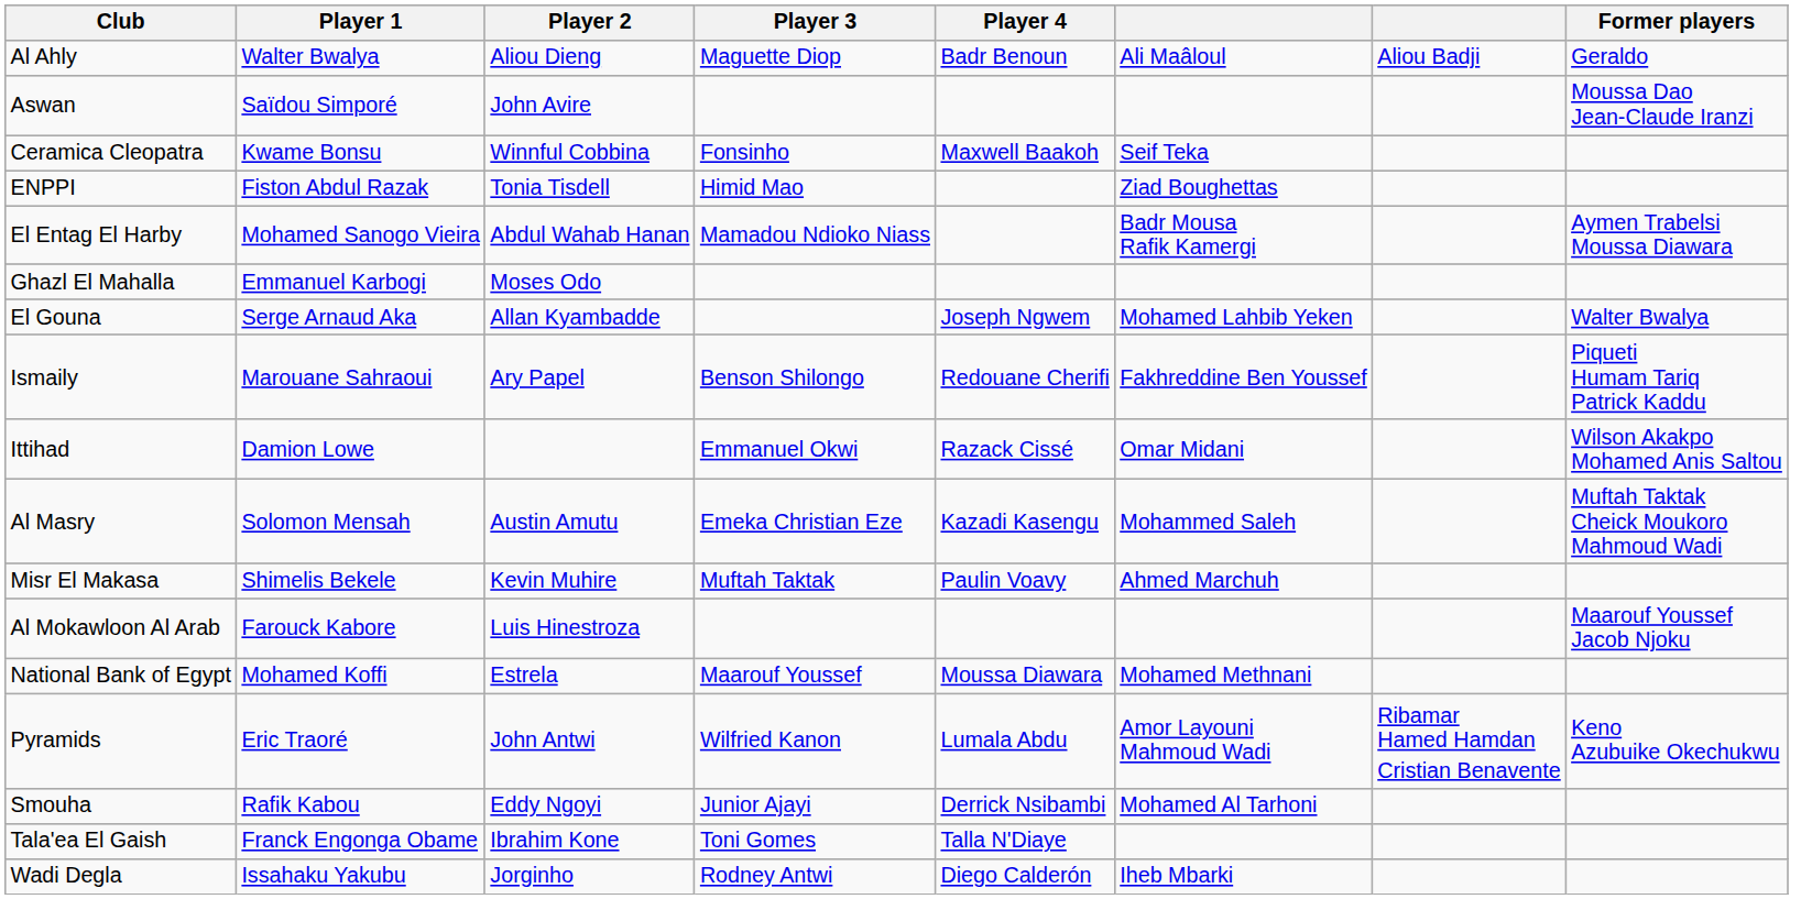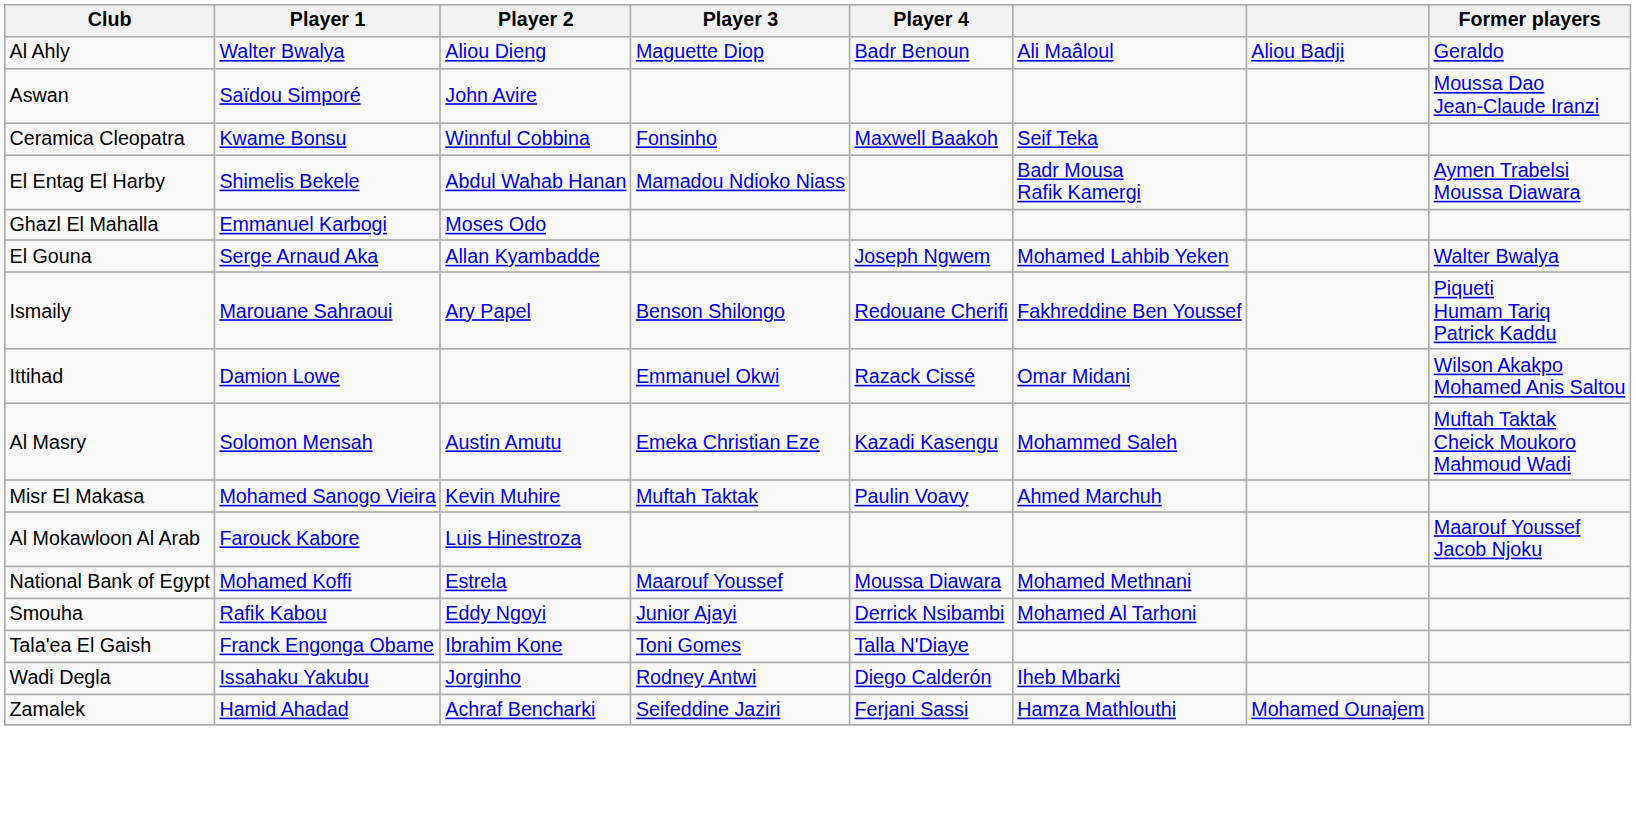- row: ENPPI | Fiston Abdul Razak | Tonia Tisdell | Himid Mao | Ziad Boughettas
El Entag El Harby | Player 1: Mohamed Sanogo Vieira -> Shimelis Bekele
Misr El Makasa | Player 1: Shimelis Bekele -> Mohamed Sanogo Vieira
- row: Pyramids | Eric Traoré | John Antwi | Wilfried Kanon | Lumala Abdu | Amor Layouni Mahmoud Wadi | Ribamar Hamed Hamdan Cristian Benavente | Keno Azubuike Okechukwu
+ row: Zamalek | Hamid Ahadad | Achraf Bencharki | Seifeddine Jaziri | Ferjani Sassi | Hamza Mathlouthi | Mohamed Ounajem
